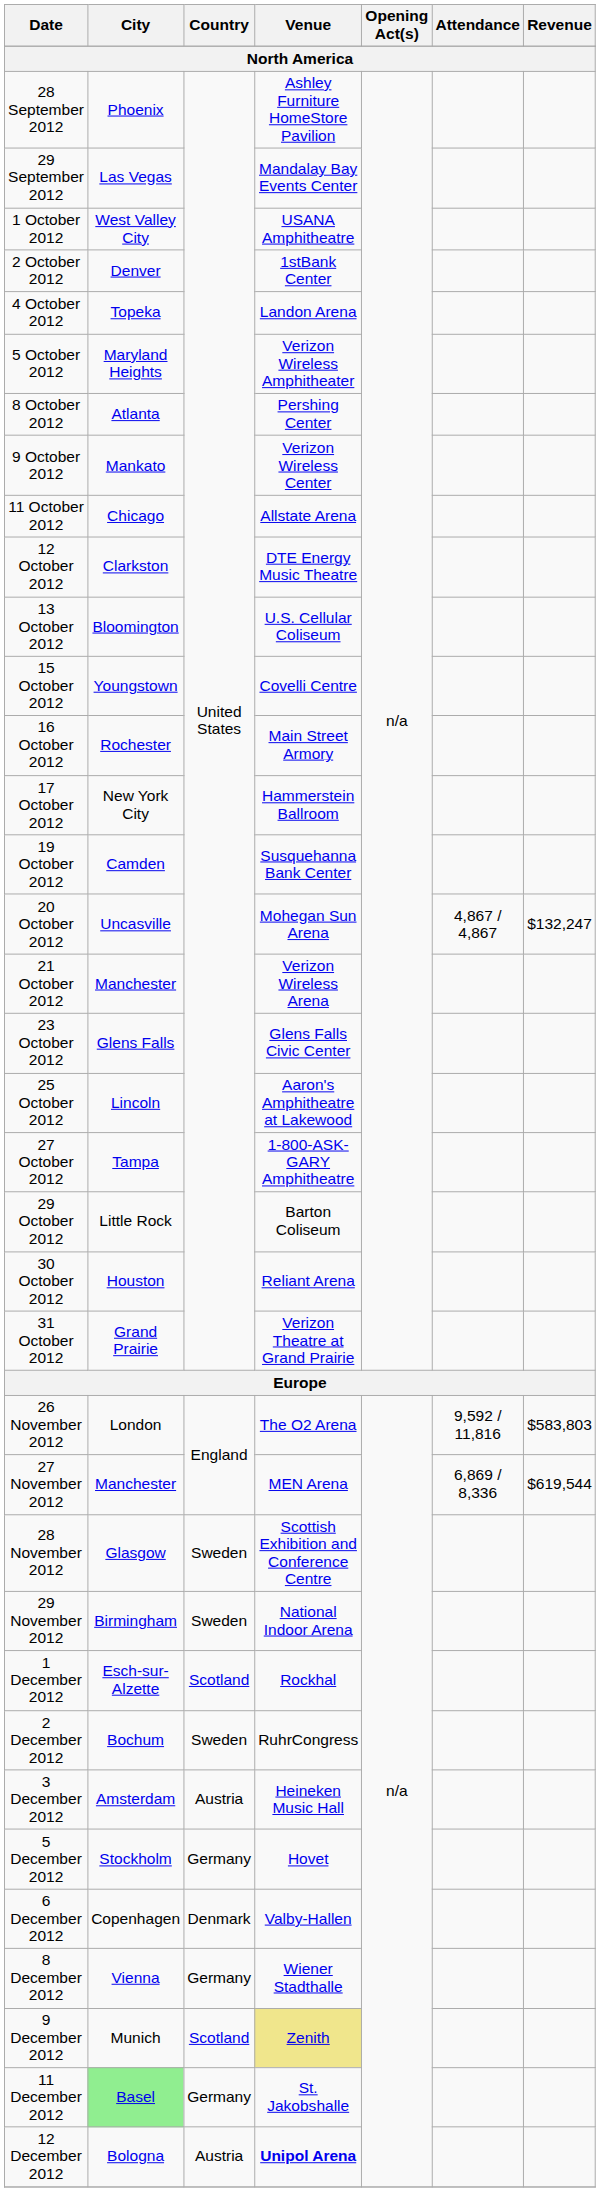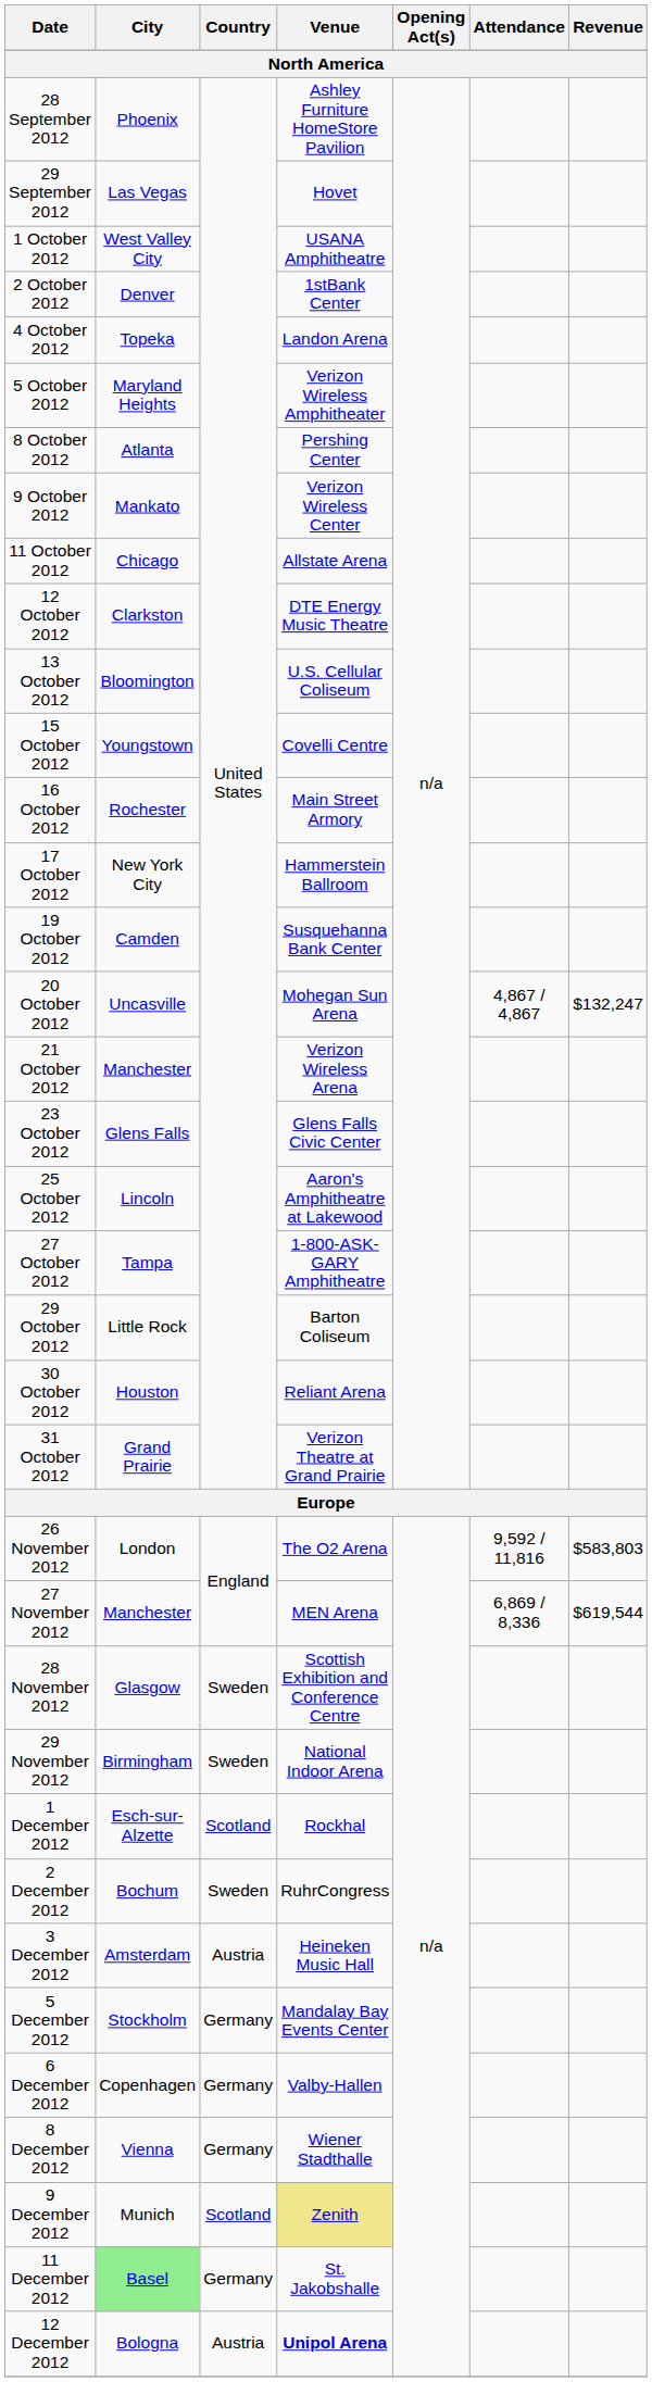29 September 2012 | Venue: Mandalay Bay Events Center -> Hovet
5 December 2012 | Venue: Hovet -> Mandalay Bay Events Center
6 December 2012 | Country: Denmark -> Germany
